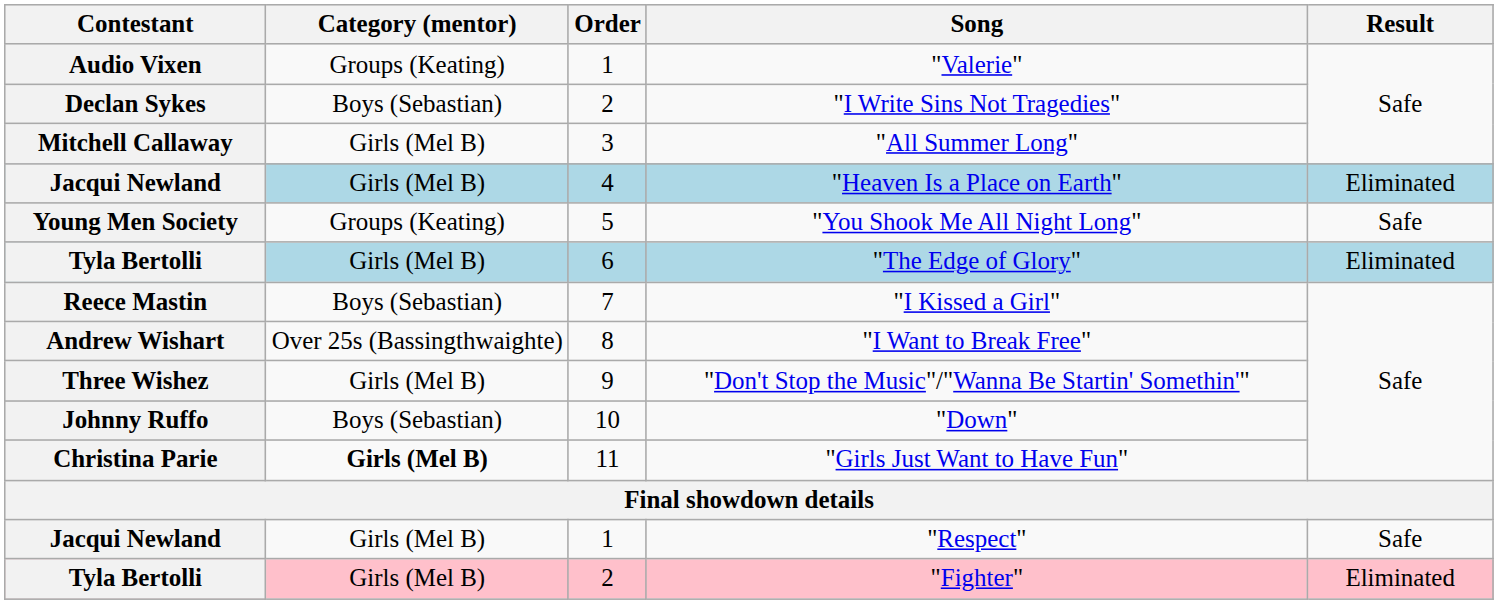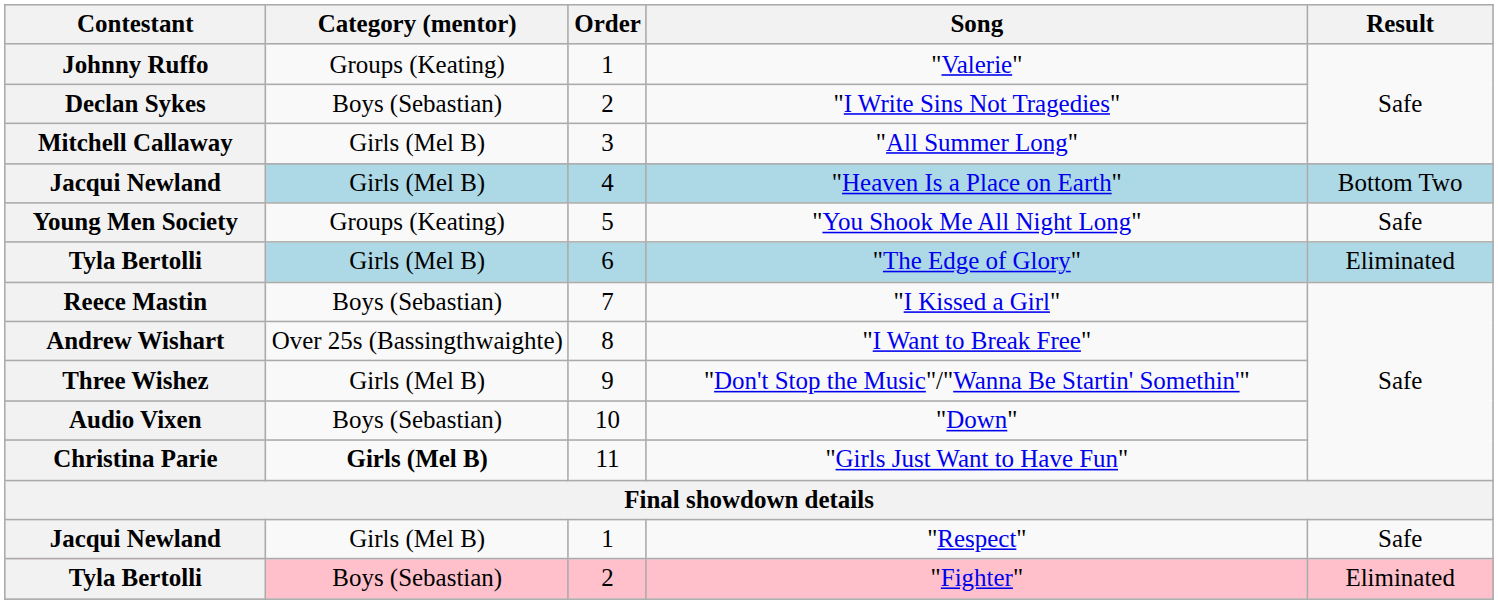"Valerie" | Contestant: Audio Vixen -> Johnny Ruffo
"Heaven Is a Place on Earth" | Result: Eliminated -> Bottom Two
"Down" | Contestant: Johnny Ruffo -> Audio Vixen
"Fighter" | Category (mentor): Girls (Mel B) -> Boys (Sebastian)
